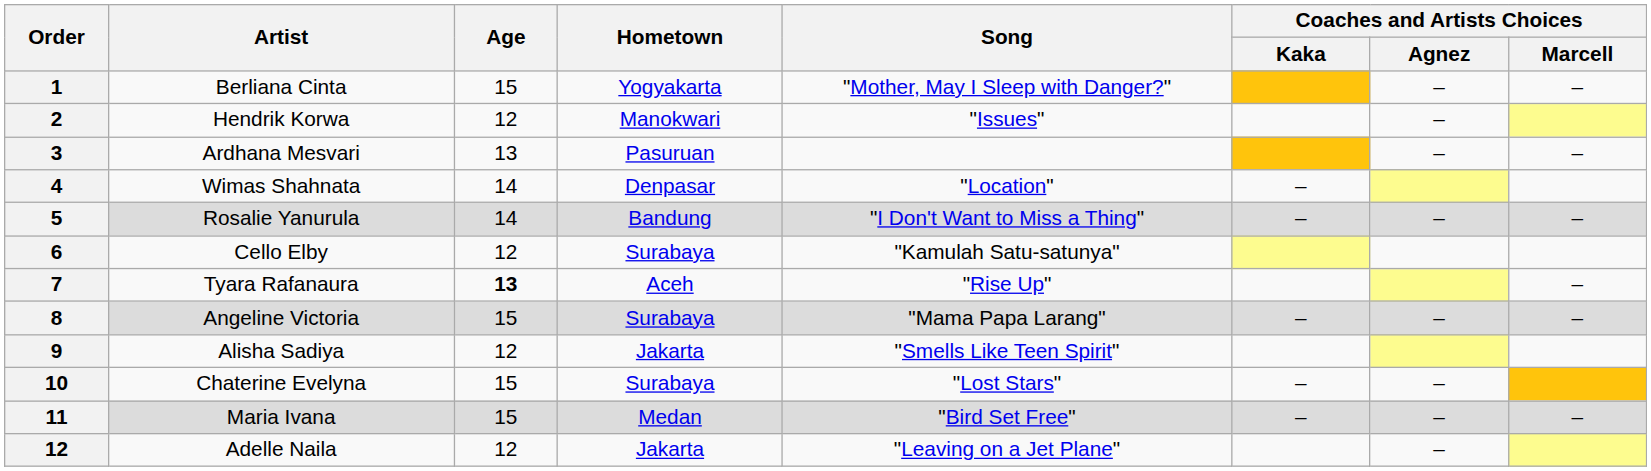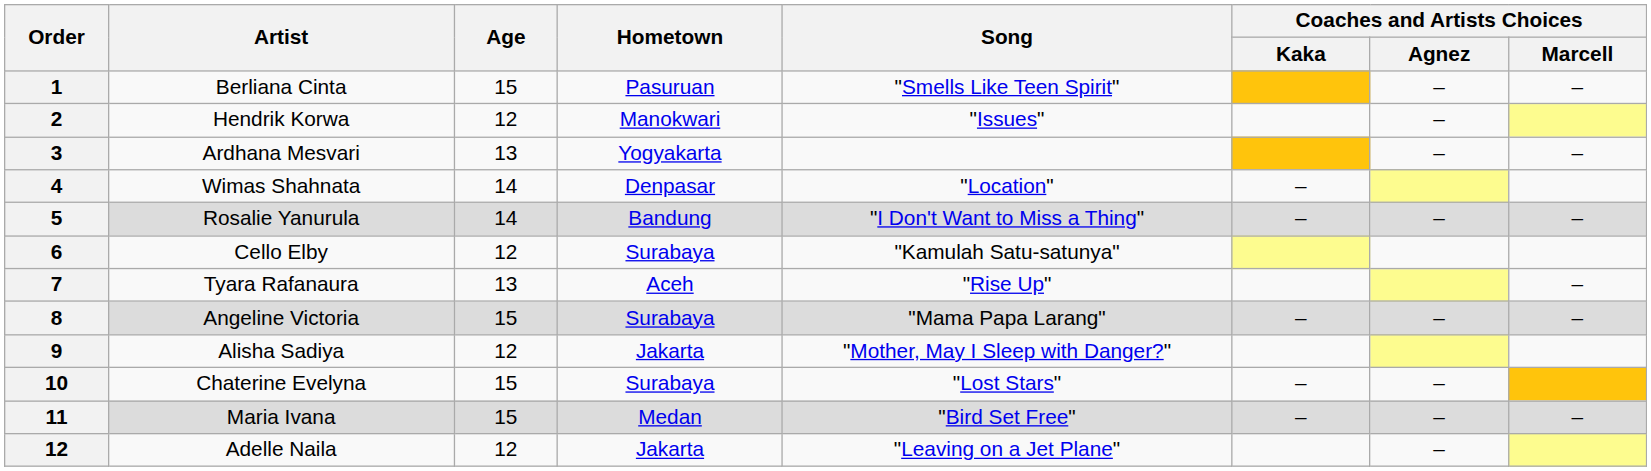Berliana Cinta | Hometown: Yogyakarta -> Pasuruan
Berliana Cinta | Song: "Mother, May I Sleep with Danger?" -> "Smells Like Teen Spirit"
Ardhana Mesvari | Hometown: Pasuruan -> Yogyakarta
Tyara Rafanaura | Age: bold -> normal
Alisha Sadiya | Song: "Smells Like Teen Spirit" -> "Mother, May I Sleep with Danger?"
